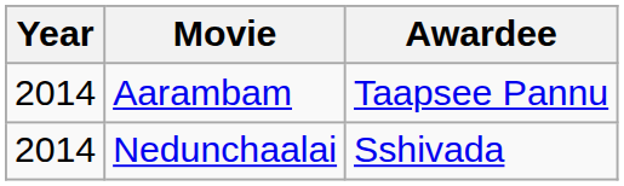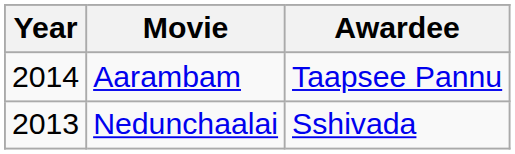Nedunchaalai | Year: 2014 -> 2013
